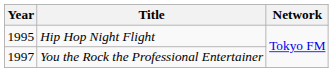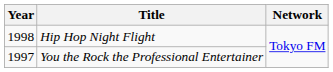Hip Hop Night Flight | Year: 1995 -> 1998
